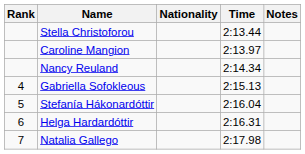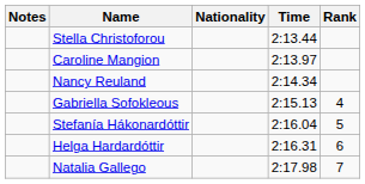columns swapped: Rank <-> Notes
